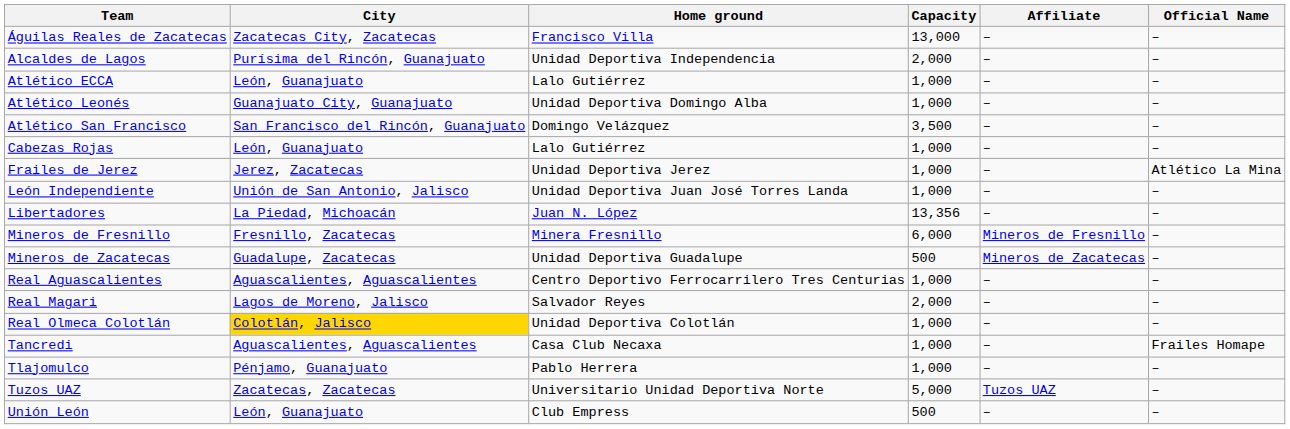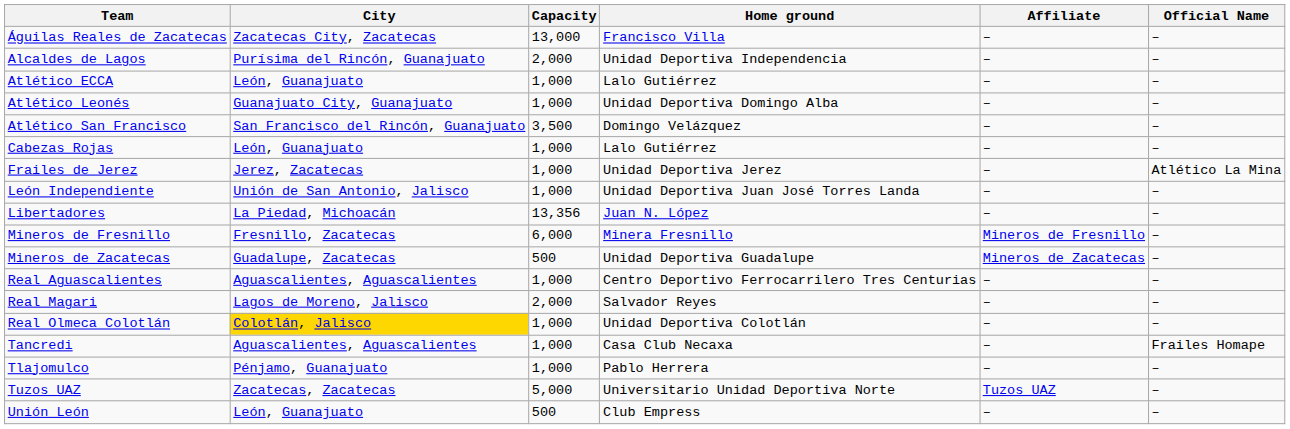columns swapped: Home ground <-> Capacity
